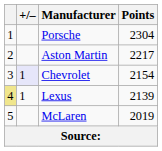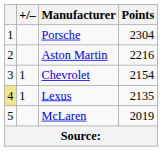Aston Martin | Points: 2217 -> 2216
Chevrolet | +/–: lavender background -> no background
Lexus | Points: 2139 -> 2135
